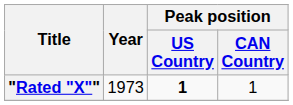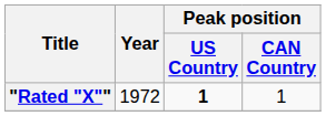"Rated "X"" | Year: 1973 -> 1972
